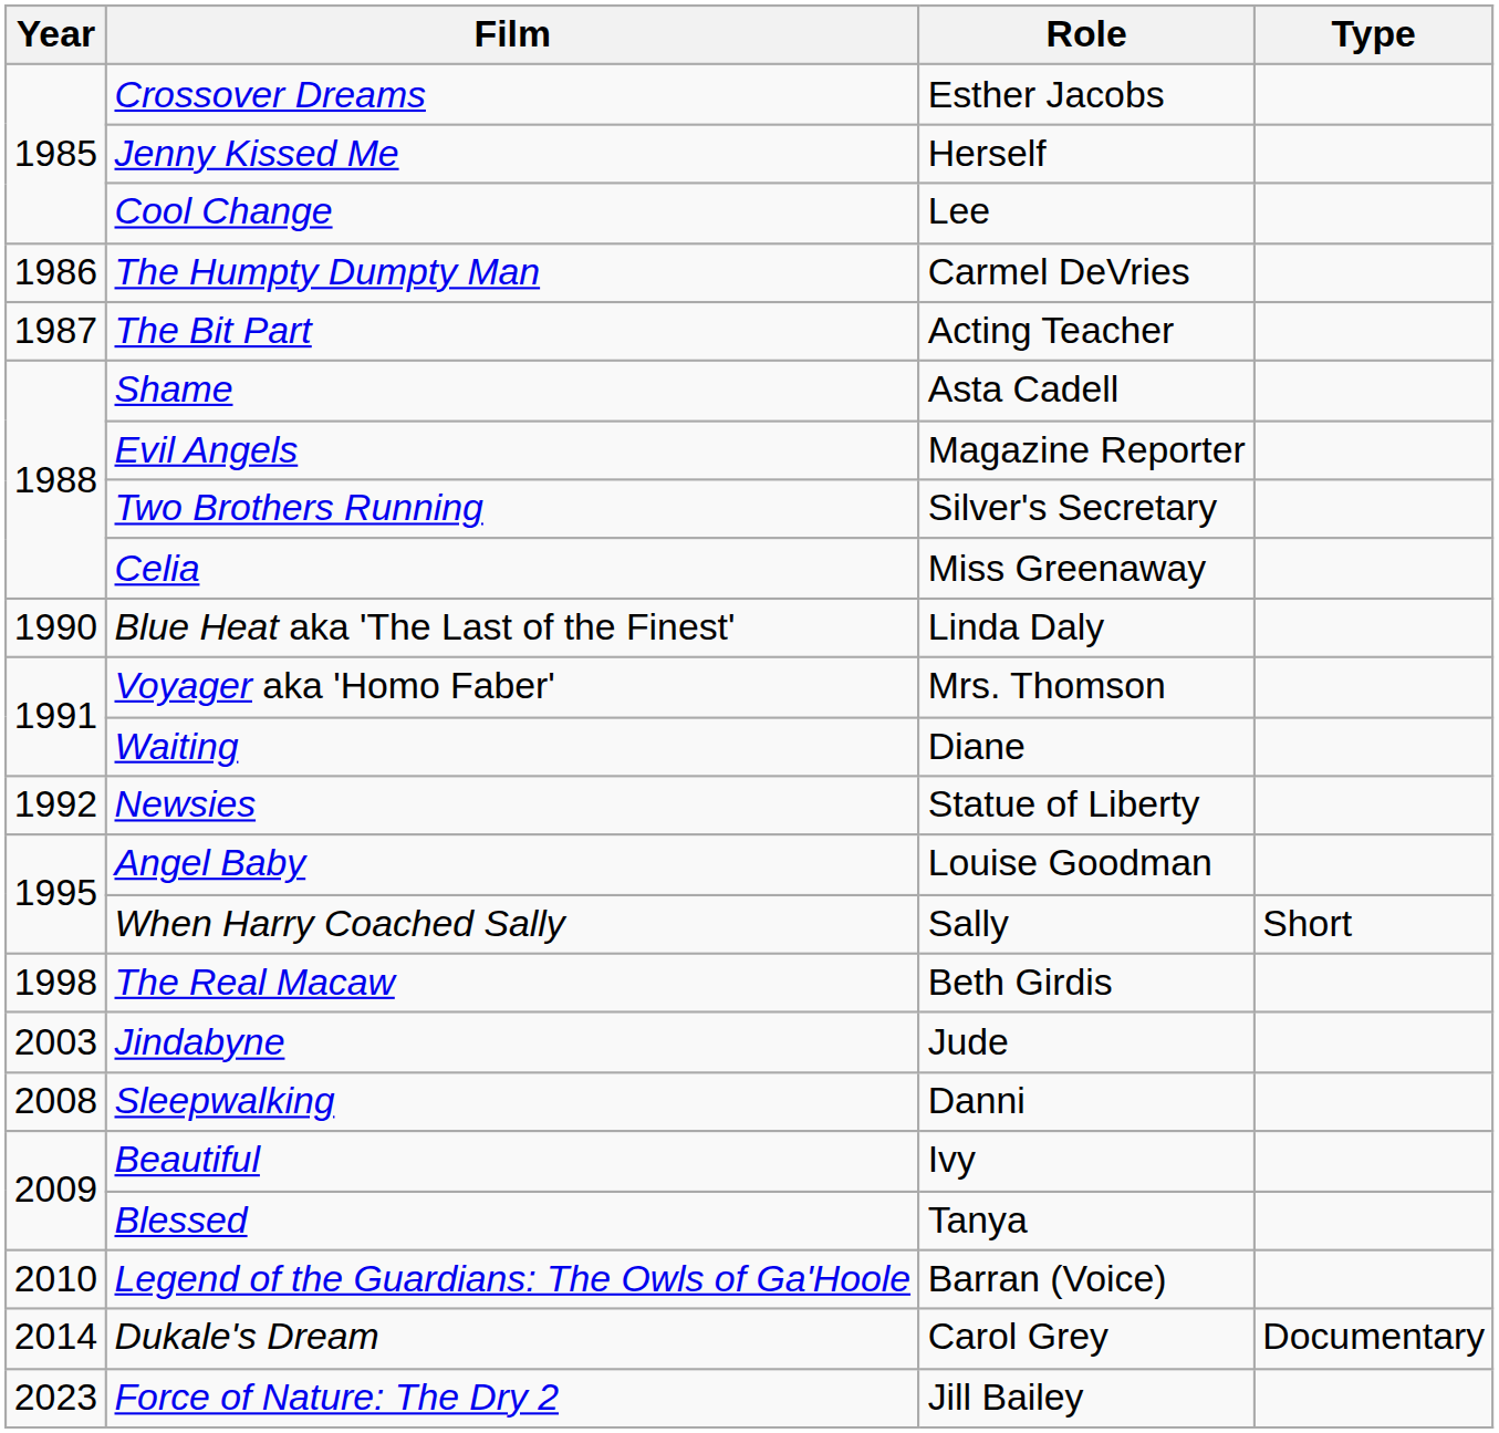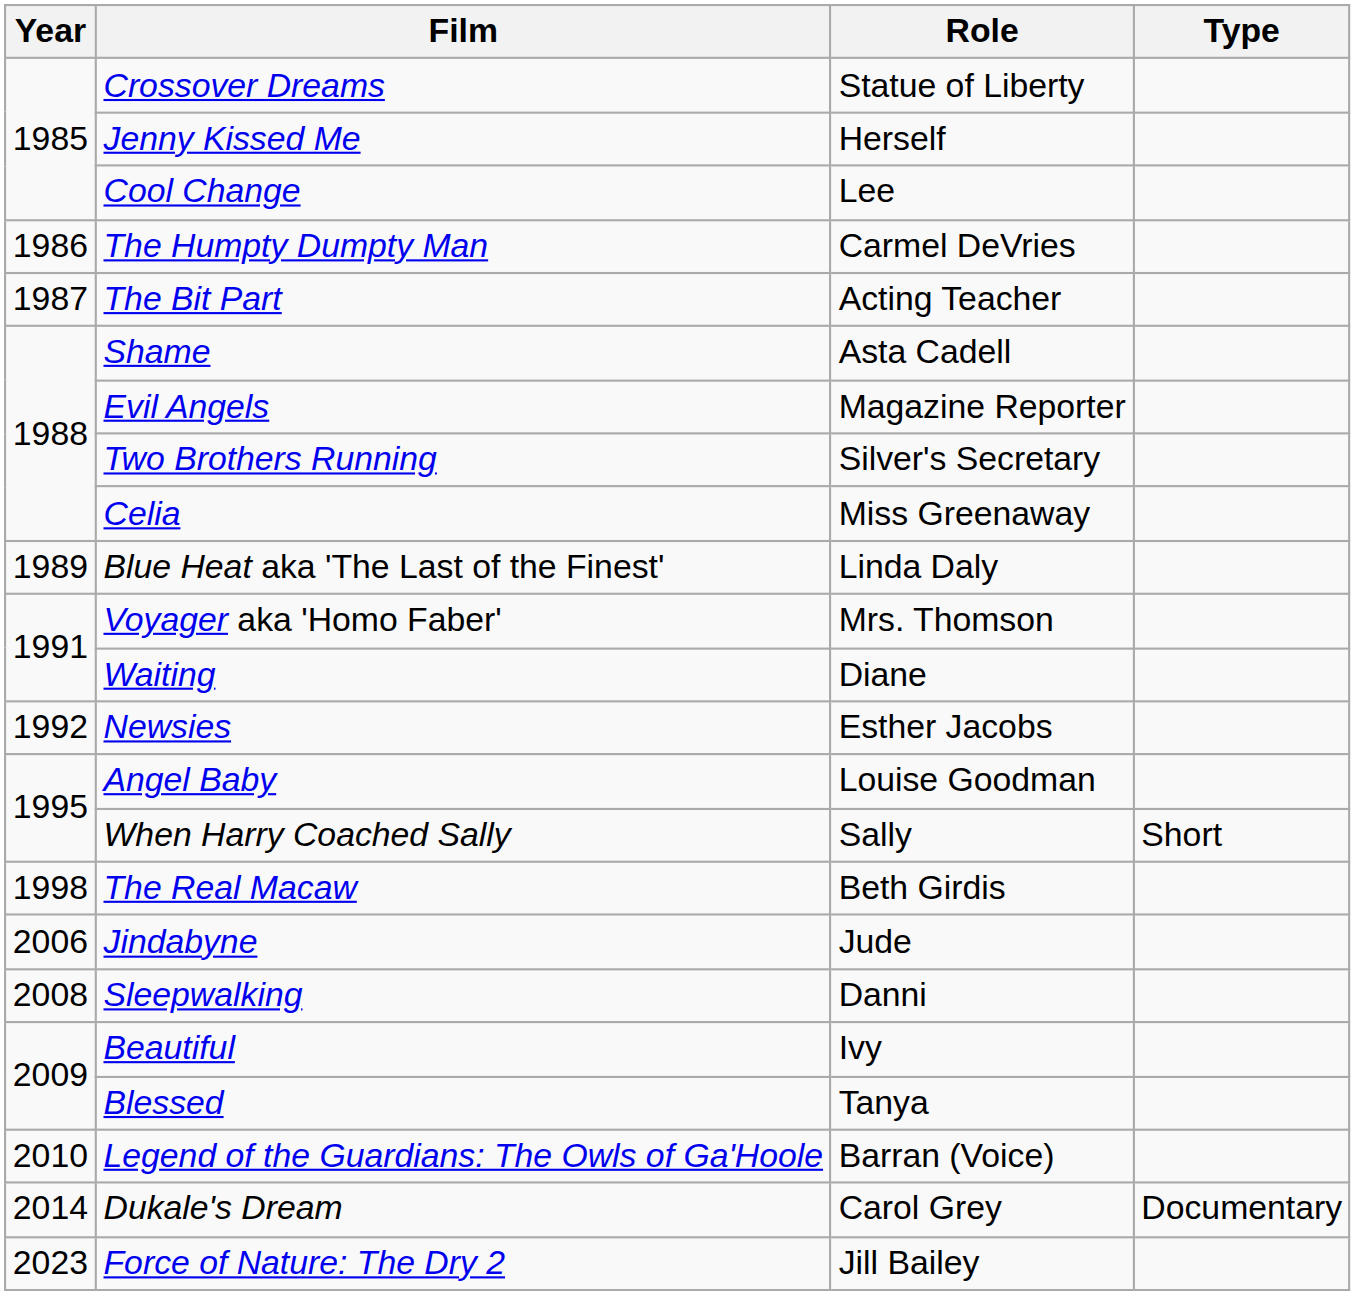Crossover Dreams | Role: Esther Jacobs -> Statue of Liberty
Blue Heat aka 'The Last of the Finest' | Year: 1990 -> 1989
Newsies | Role: Statue of Liberty -> Esther Jacobs
Jindabyne | Year: 2003 -> 2006
